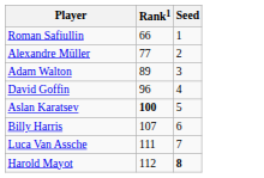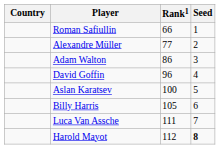+ column: Country
Adam Walton | Rank1: 89 -> 86
Aslan Karatsev | Rank1: bold -> normal
Billy Harris | Rank1: 107 -> 105
